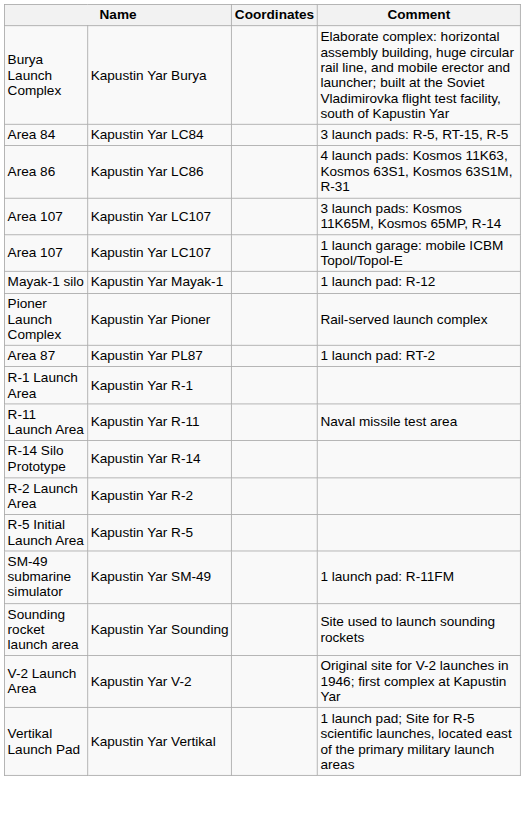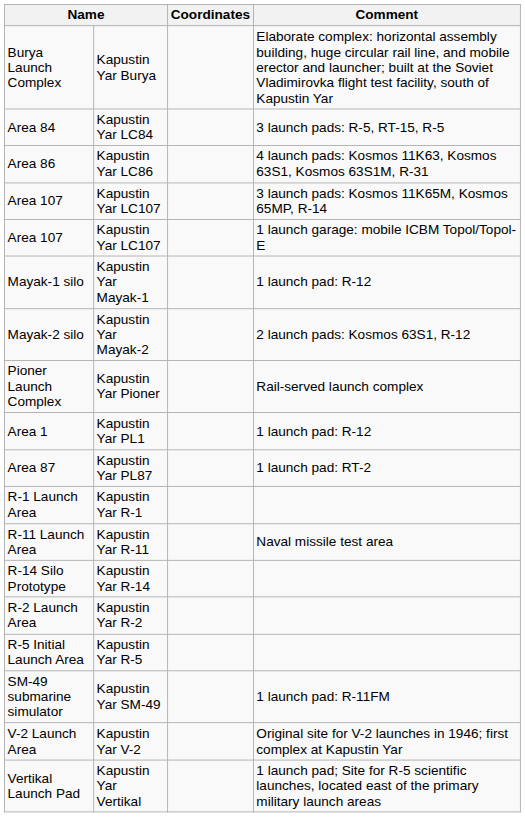+ row: Mayak-2 silo | Kapustin Yar Mayak-2 | 2 launch pads: Kosmos 63S1, R-12
+ row: Area 1 | Kapustin Yar PL1 | 1 launch pad: R-12
- row: Sounding rocket launch area | Kapustin Yar Sounding | Site used to launch sounding rockets
